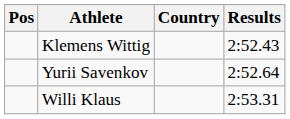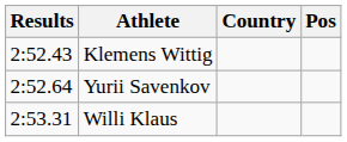columns swapped: Pos <-> Results
